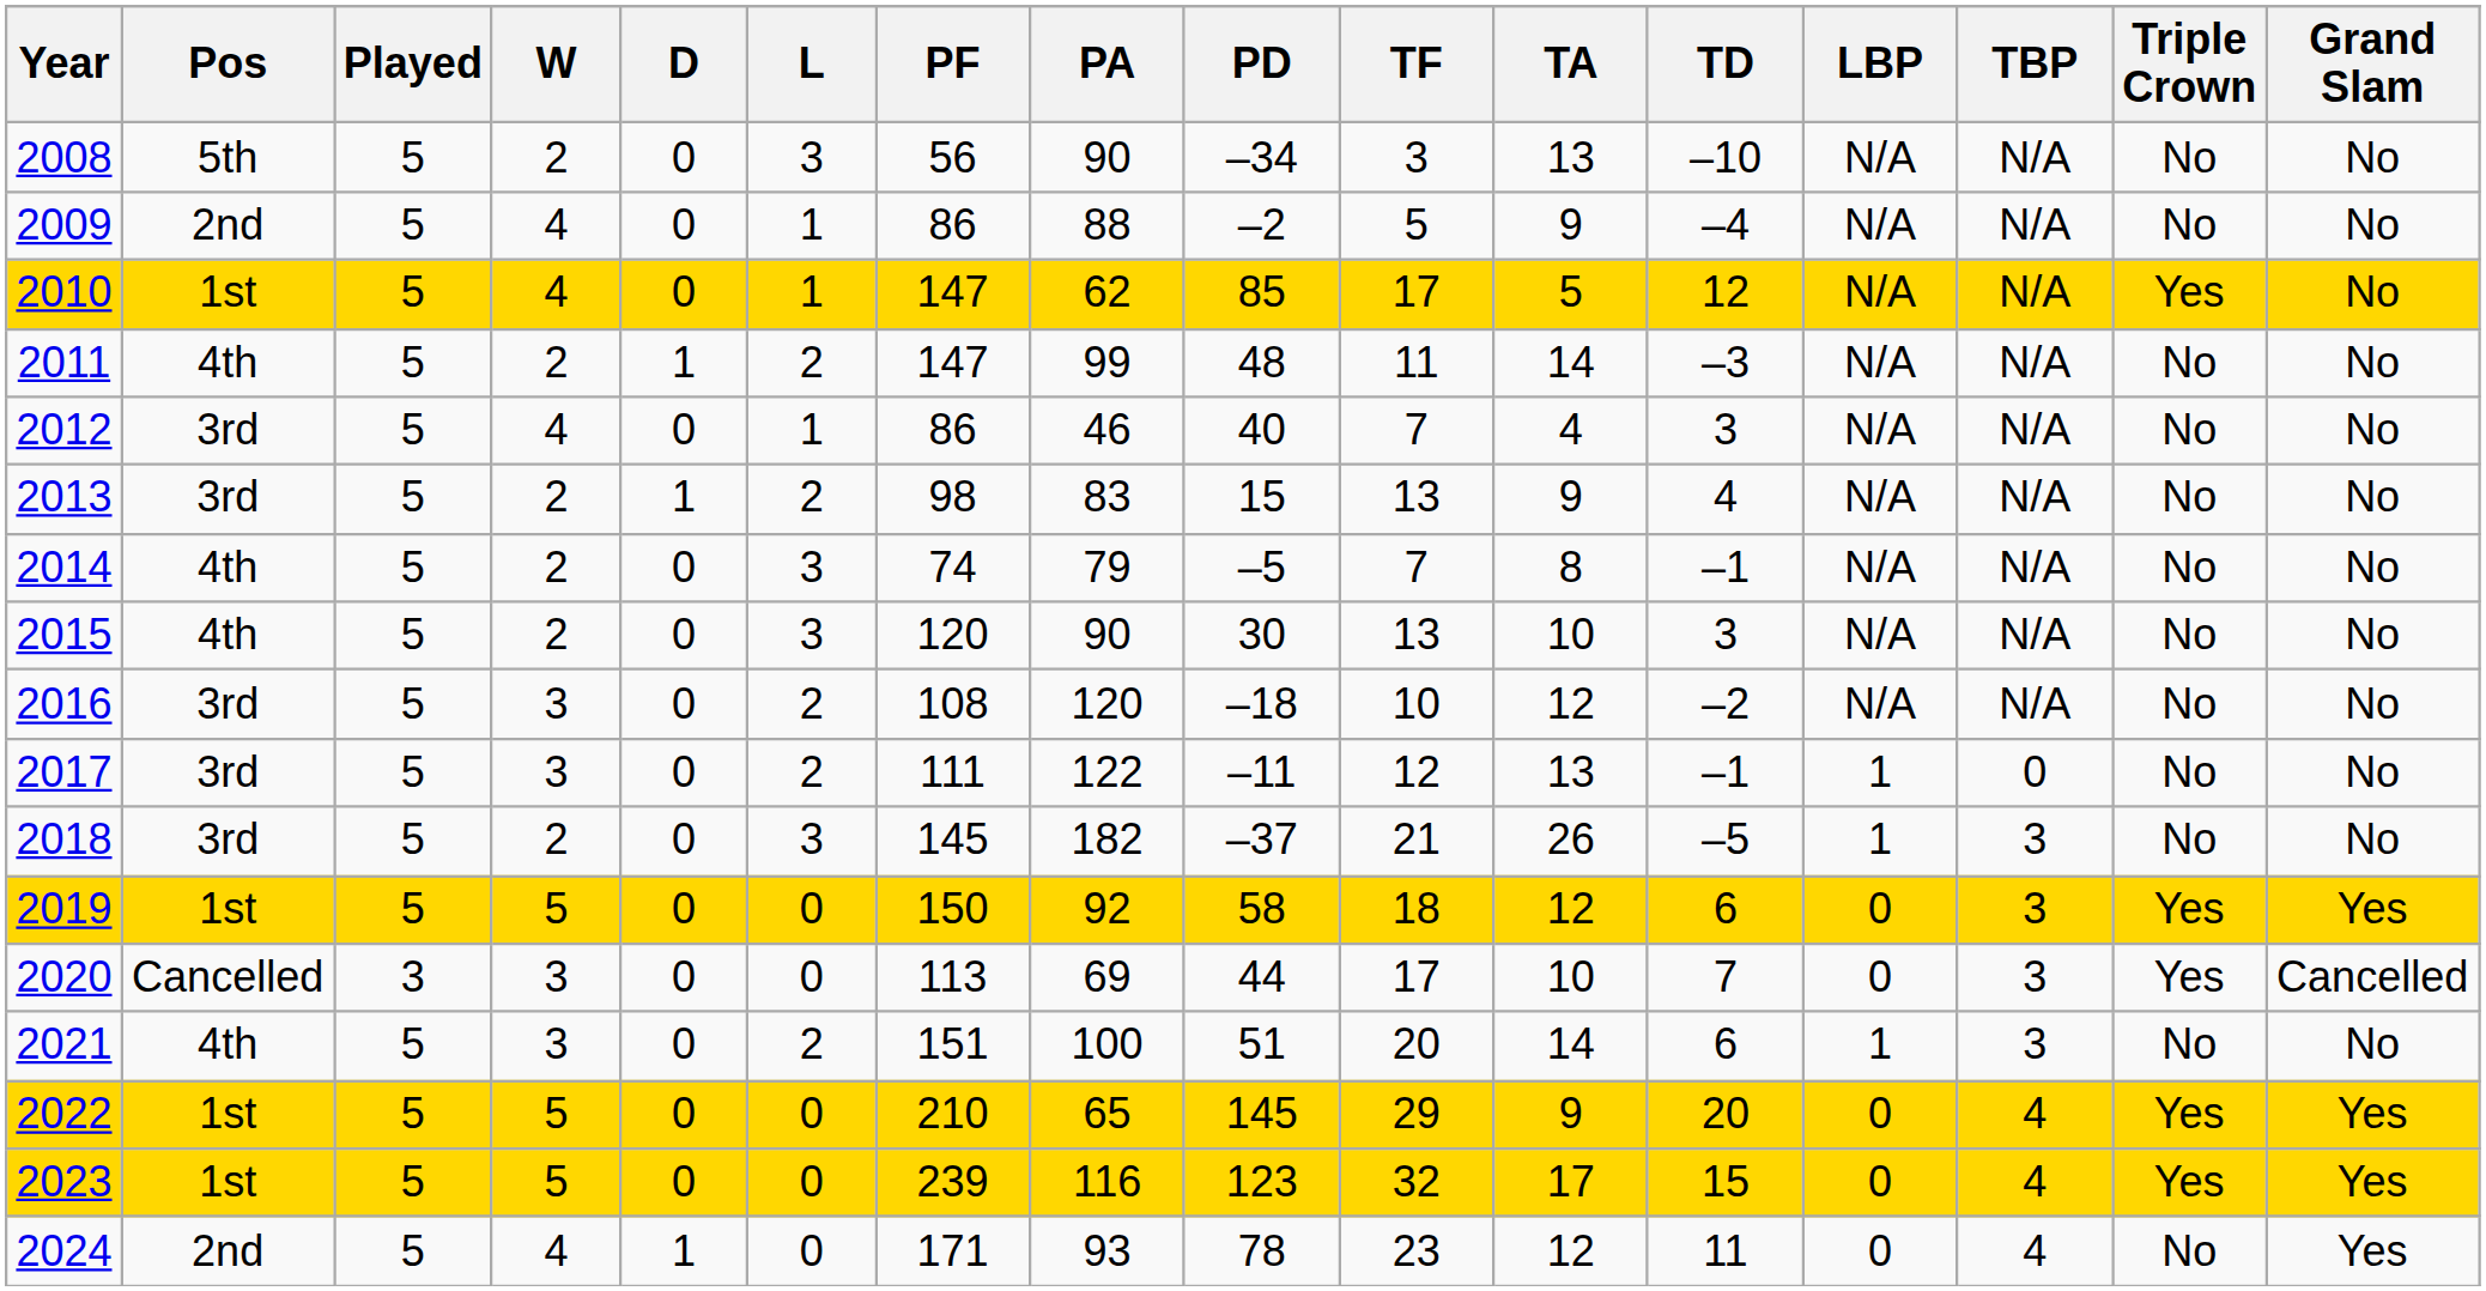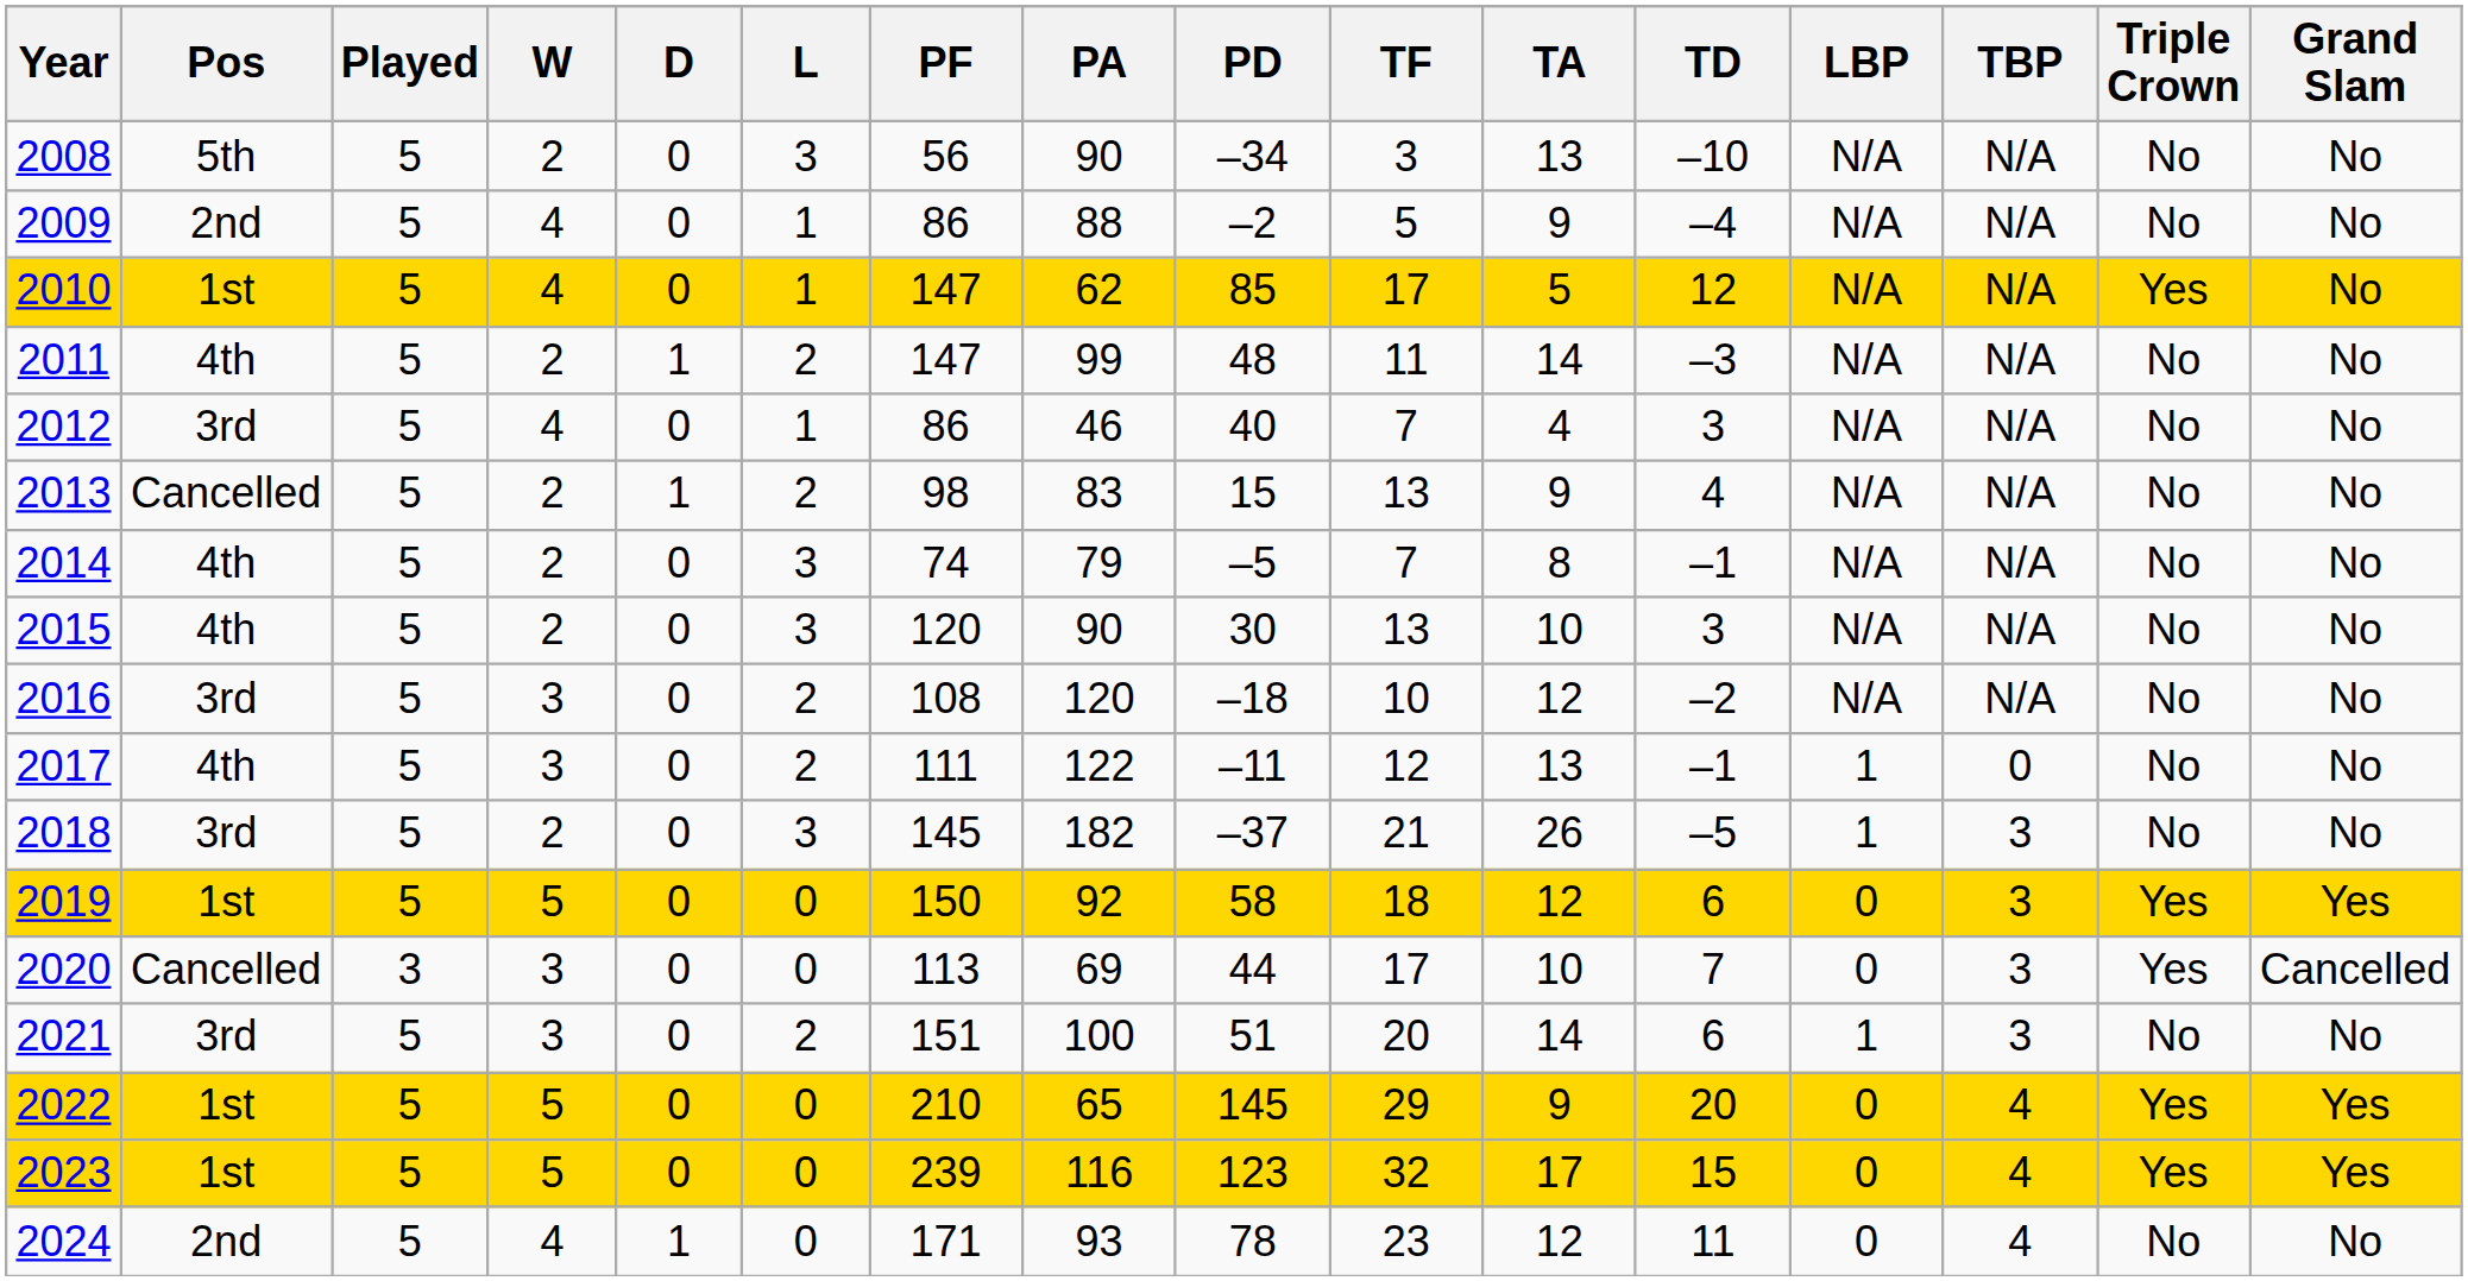2013 | Pos: 3rd -> Cancelled
2017 | Pos: 3rd -> 4th
2021 | Pos: 4th -> 3rd
2024 | Grand Slam: Yes -> No
